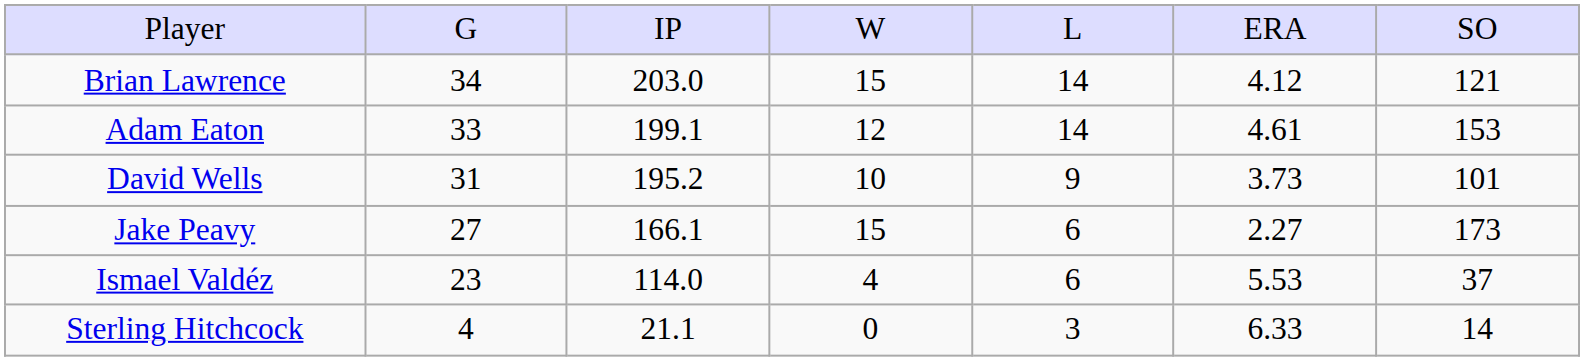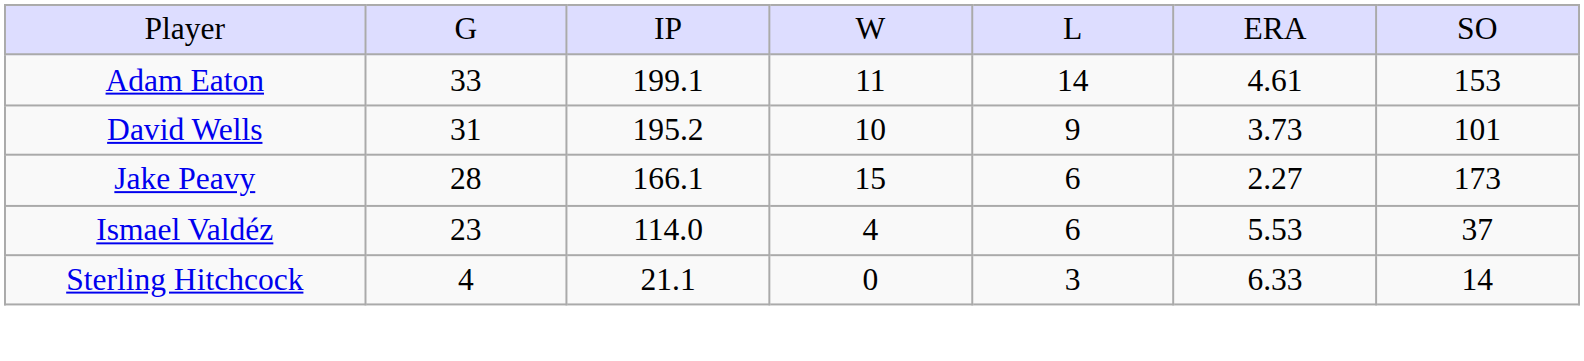- row: Brian Lawrence | 34 | 203.0 | 15 | 14 | 4.12 | 121
Adam Eaton | column 4: 12 -> 11
Jake Peavy | column 2: 27 -> 28
